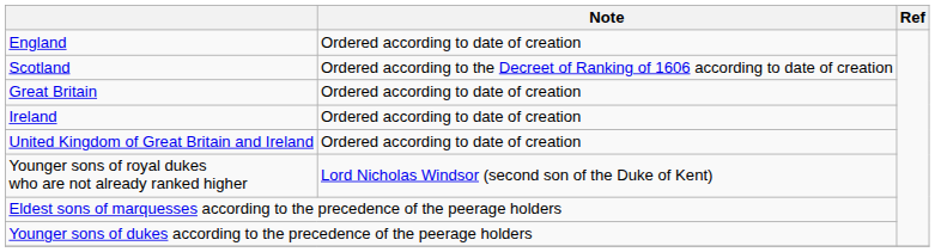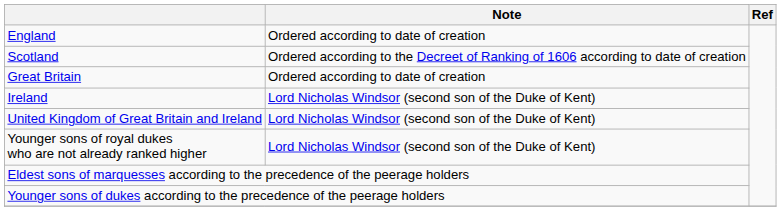Ireland | Note: Ordered according to date of creation -> Lord Nicholas Windsor (second son of the Duke of Kent)
United Kingdom of Great Britain and Ireland | Note: Ordered according to date of creation -> Lord Nicholas Windsor (second son of the Duke of Kent)
